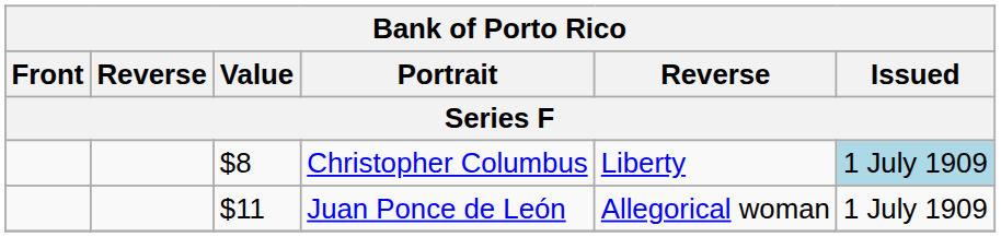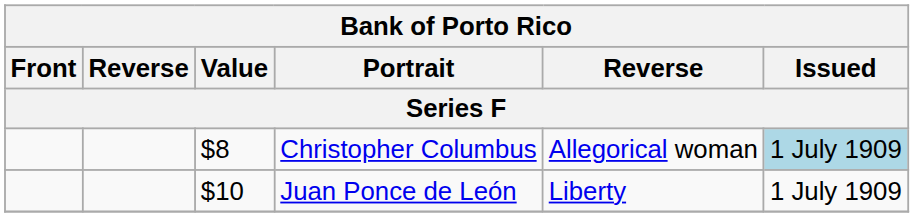Christopher Columbus | column 5: Liberty -> Allegorical woman
Juan Ponce de León | Value: $11 -> $10
Juan Ponce de León | column 5: Allegorical woman -> Liberty
